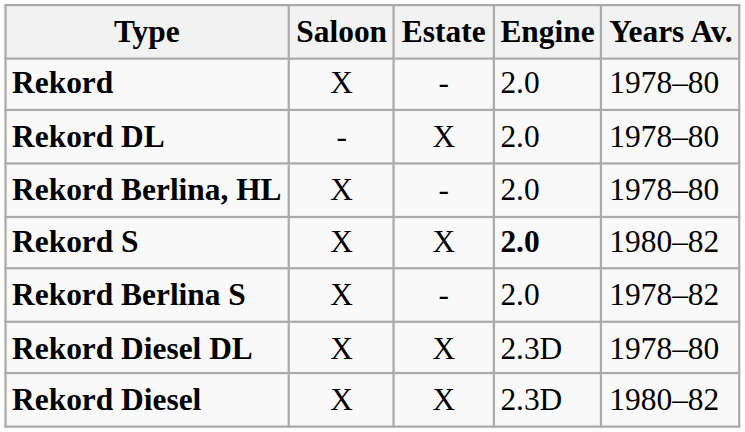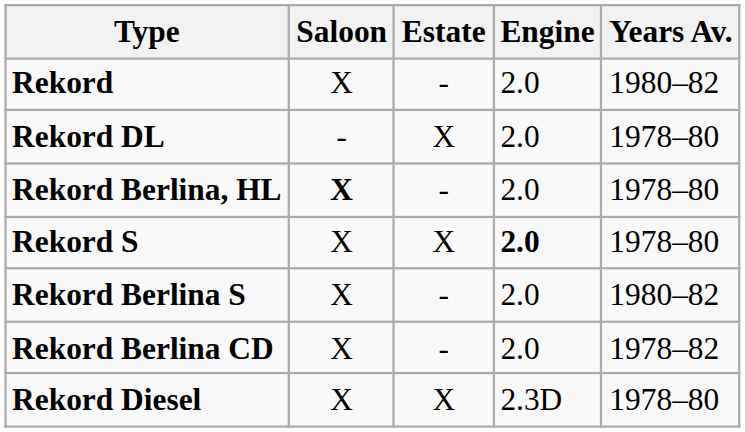Rekord | Years Av.: 1978–80 -> 1980–82
Rekord Berlina, HL | Saloon: normal -> bold
Rekord S | Years Av.: 1980–82 -> 1978–80
Rekord Berlina S | Years Av.: 1978–82 -> 1980–82
+ row: Rekord Berlina CD | X | - | 2.0 | 1978–82
- row: Rekord Diesel DL | X | X | 2.3D | 1978–80
Rekord Diesel | Years Av.: 1980–82 -> 1978–80
